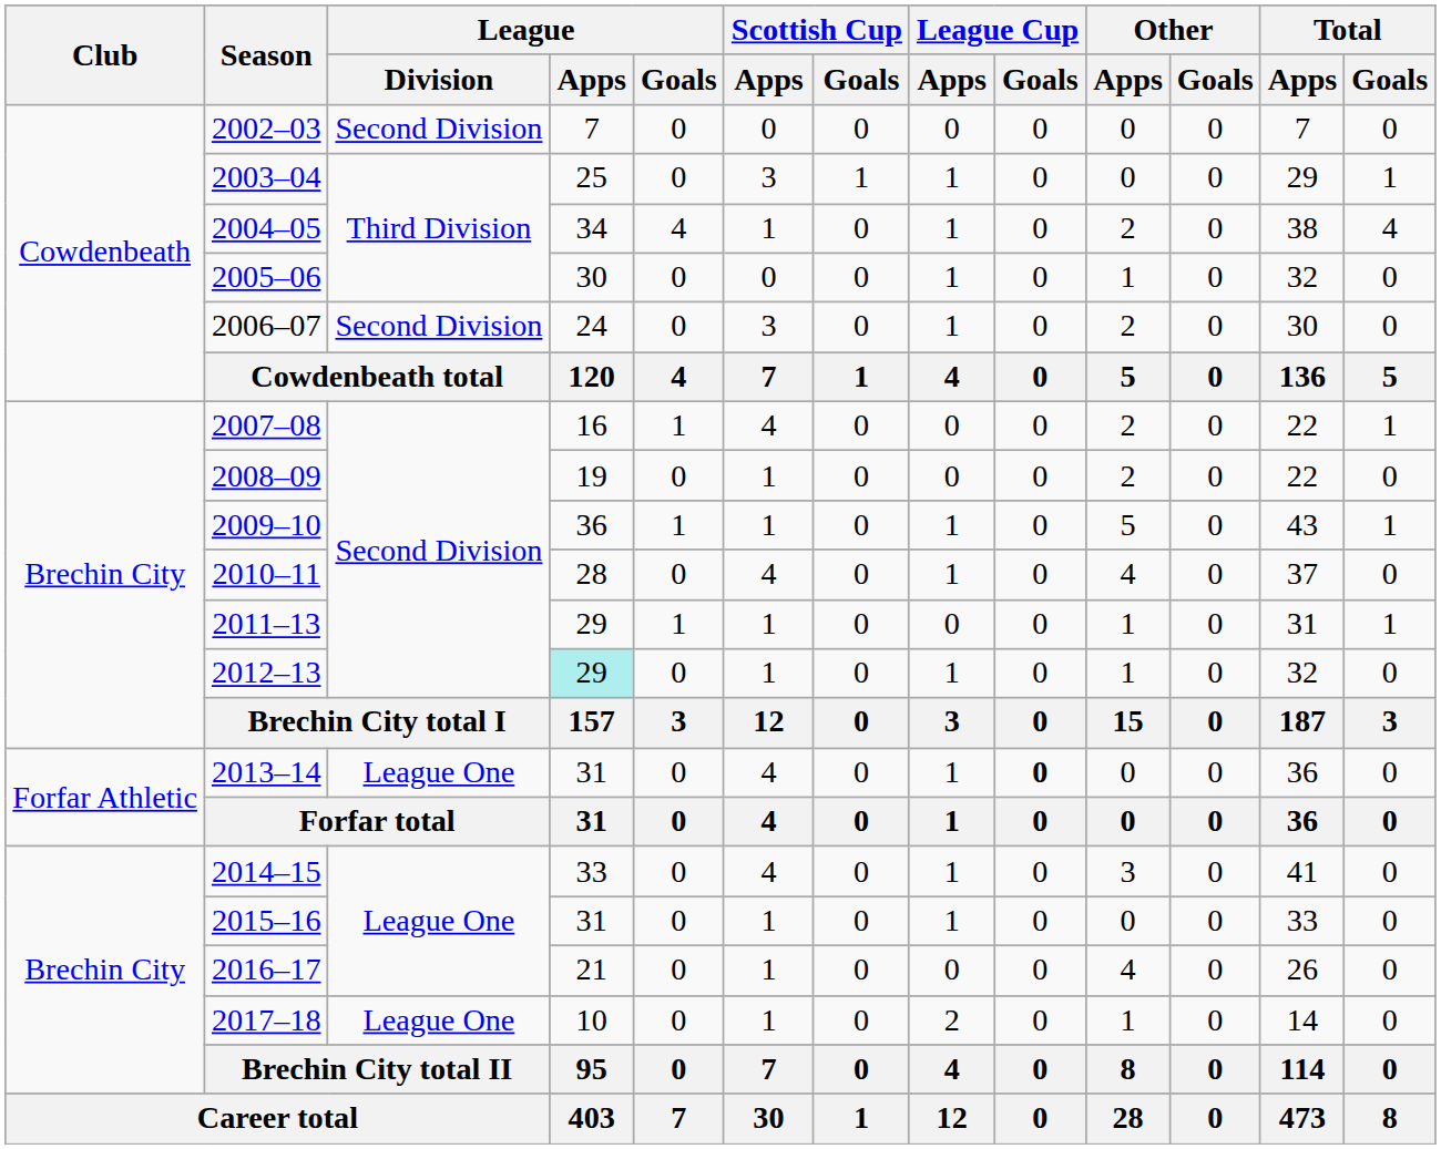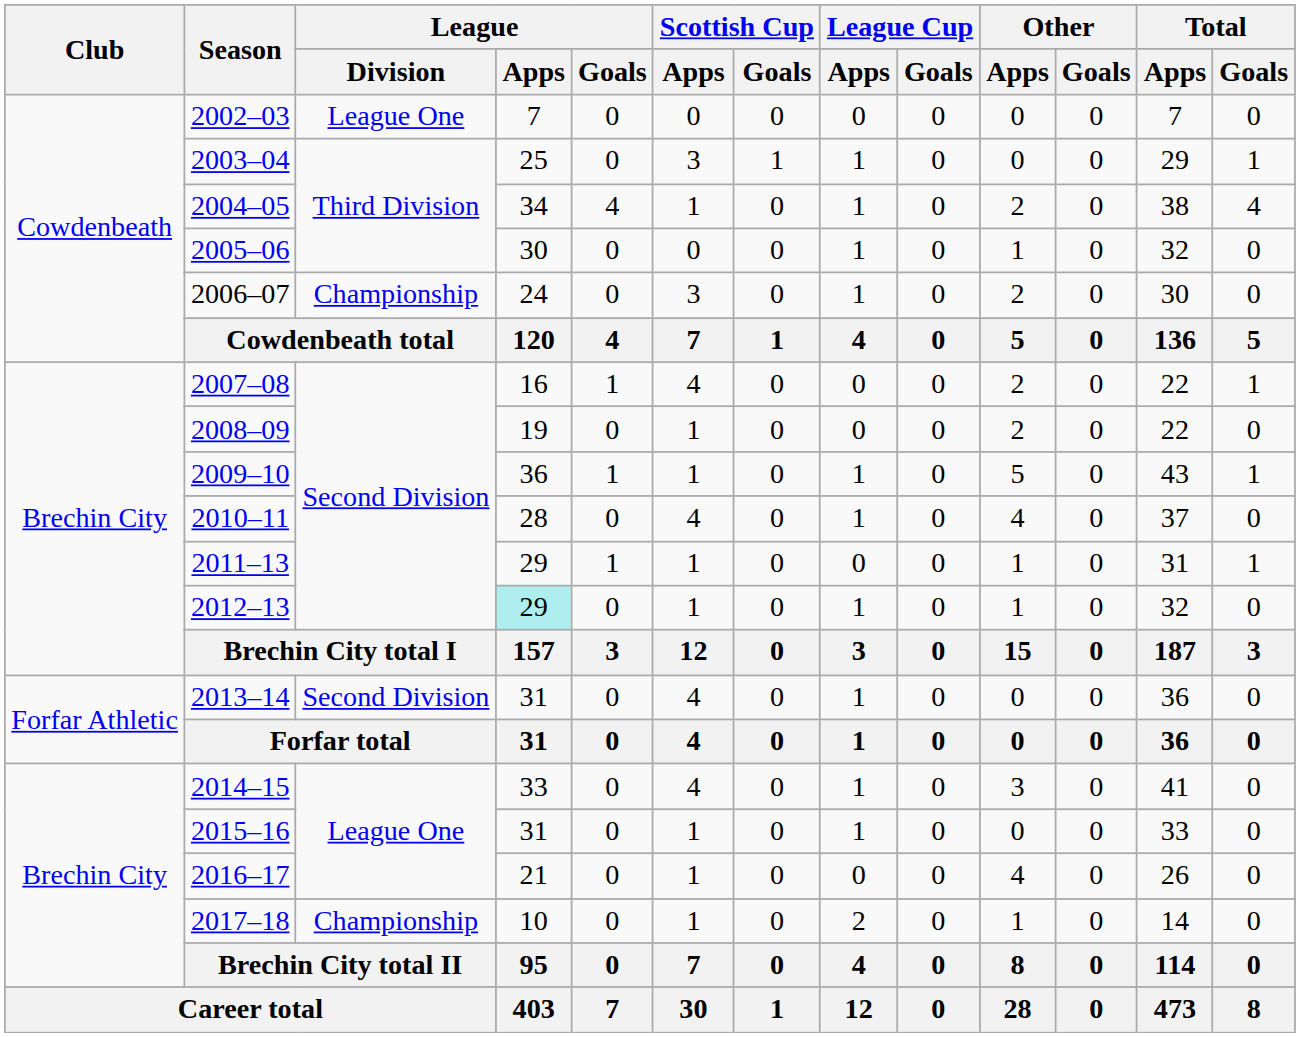2002–03 | League / Division: Second Division -> League One
2006–07 | League / Division: Second Division -> Championship
2013–14 | League / Division: League One -> Second Division
2013–14 | League Cup / Goals: bold -> normal
2017–18 | League / Division: League One -> Championship
